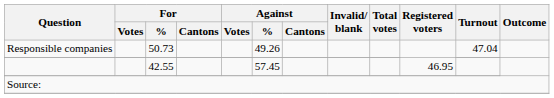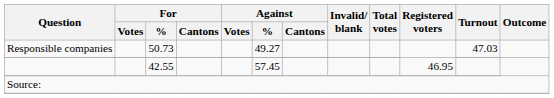Responsible companies | Against / %: 49.26 -> 49.27
Responsible companies | Turnout: 47.04 -> 47.03
